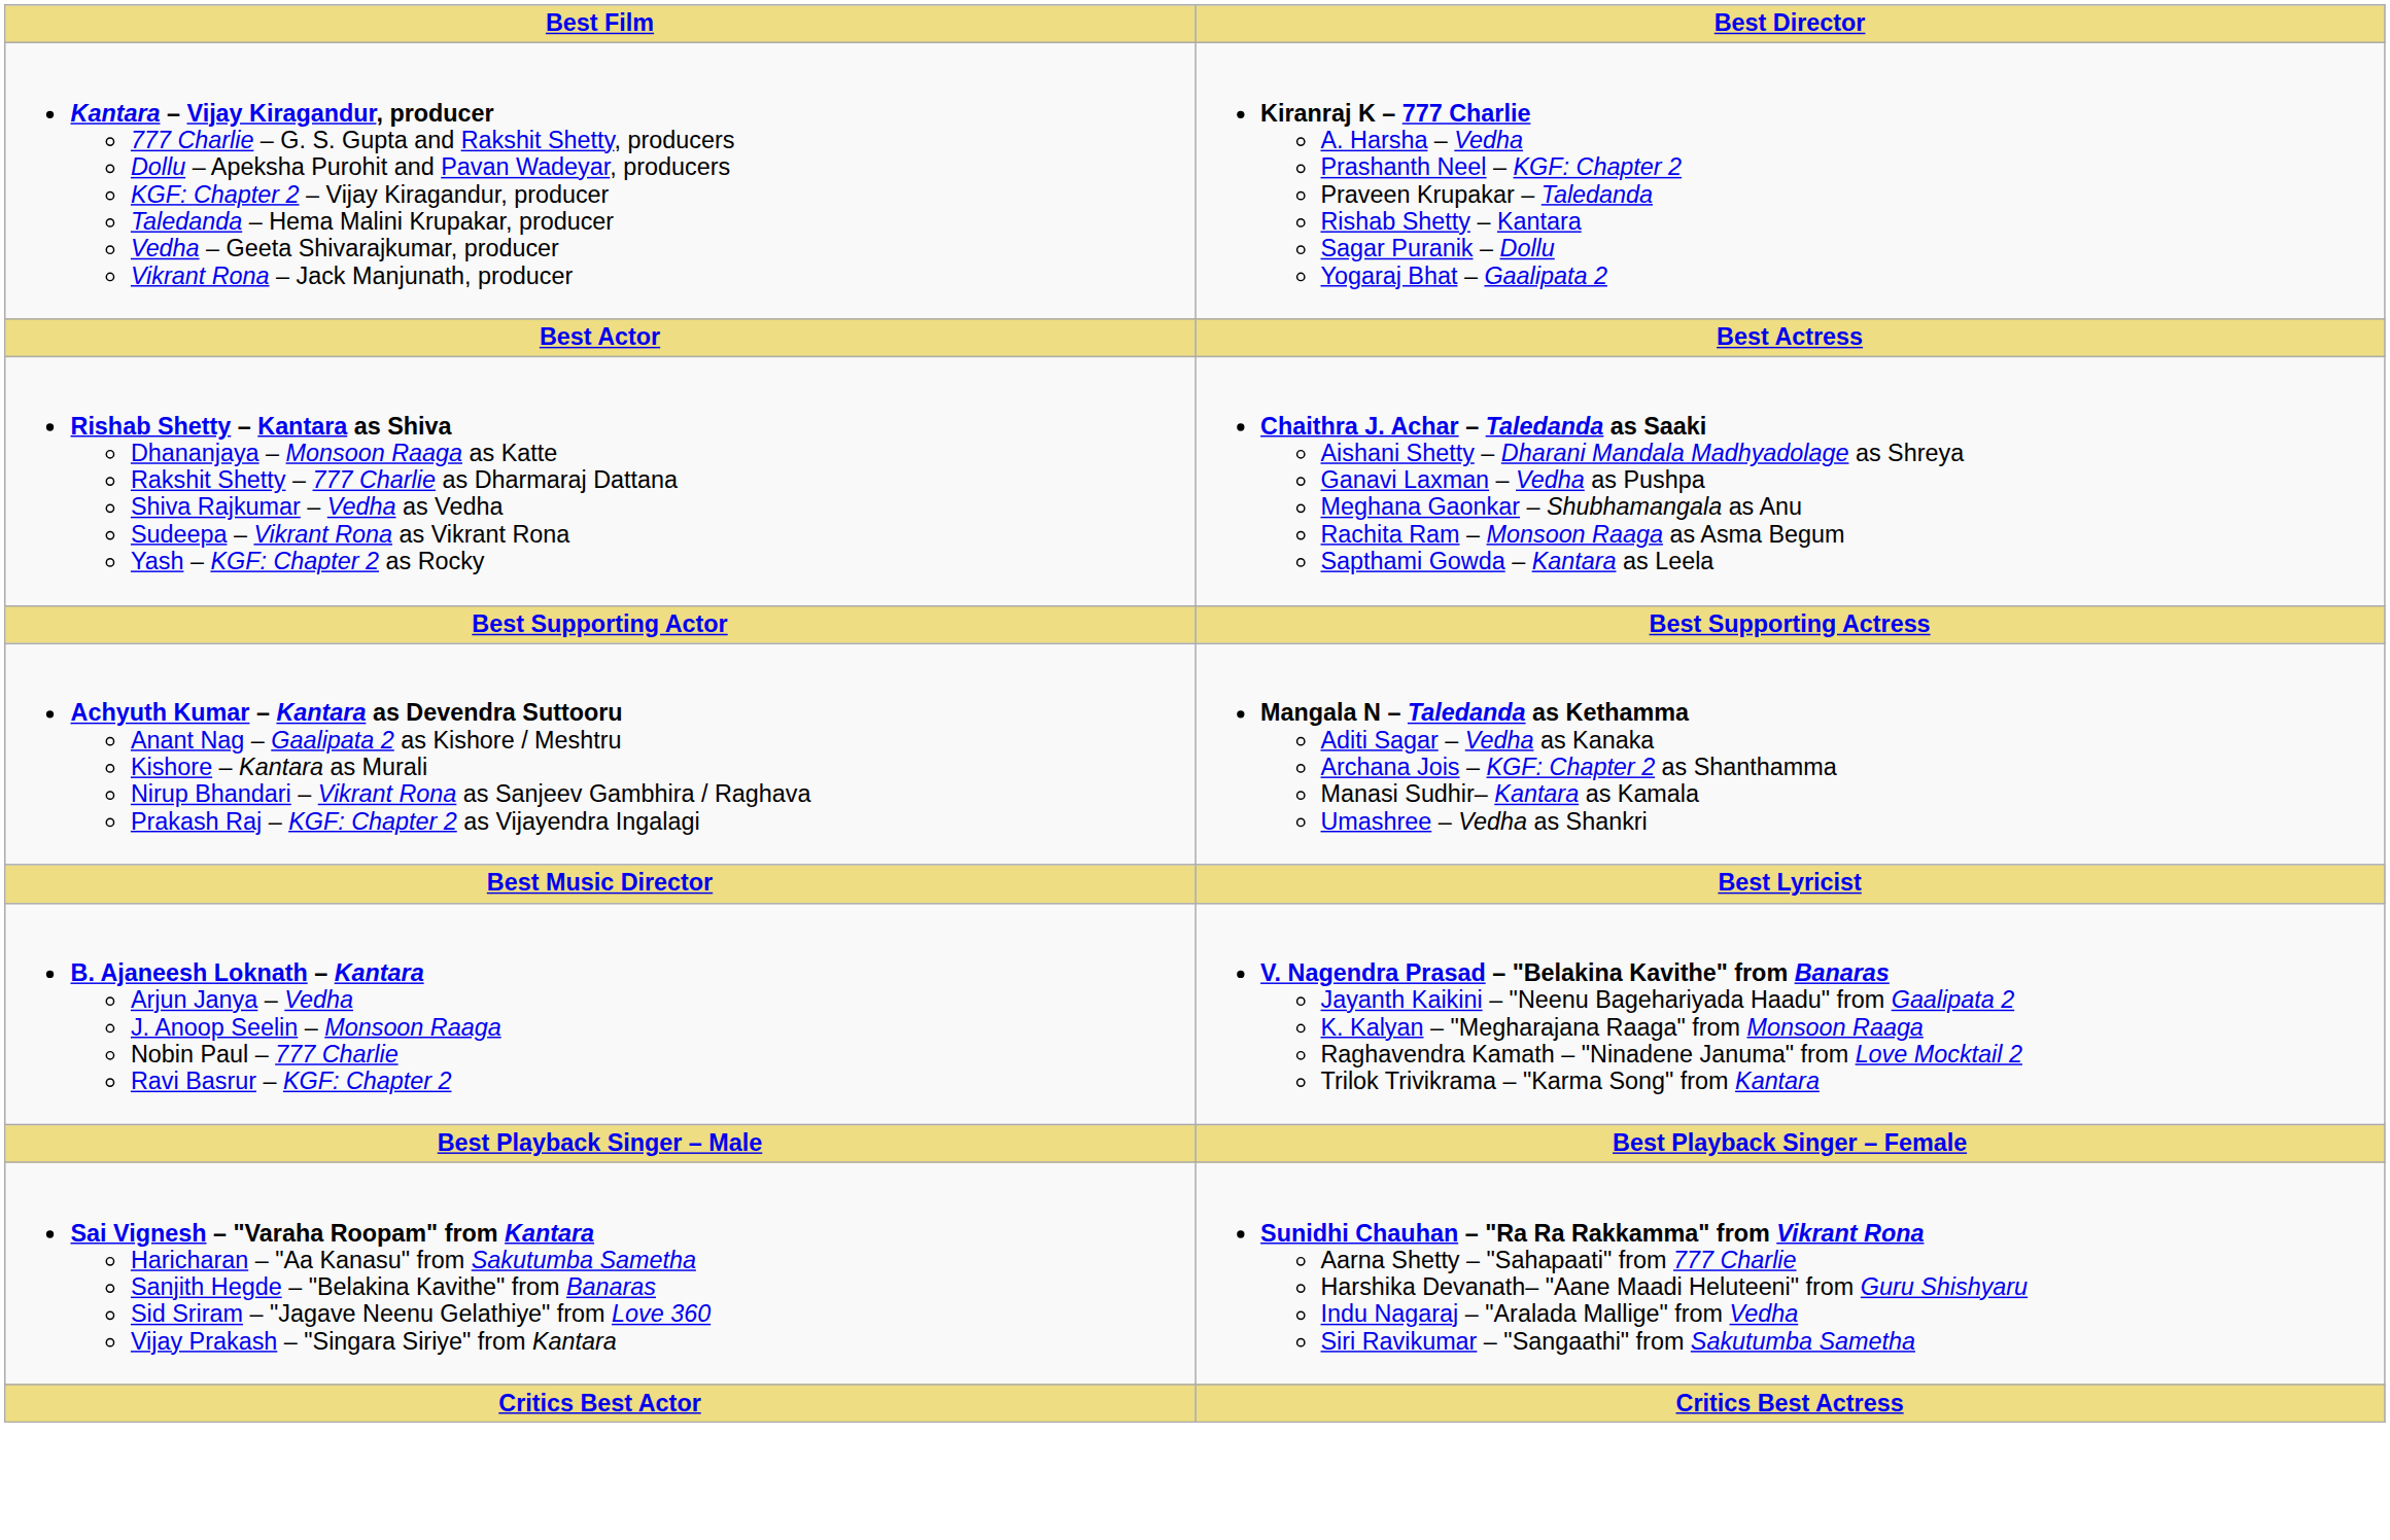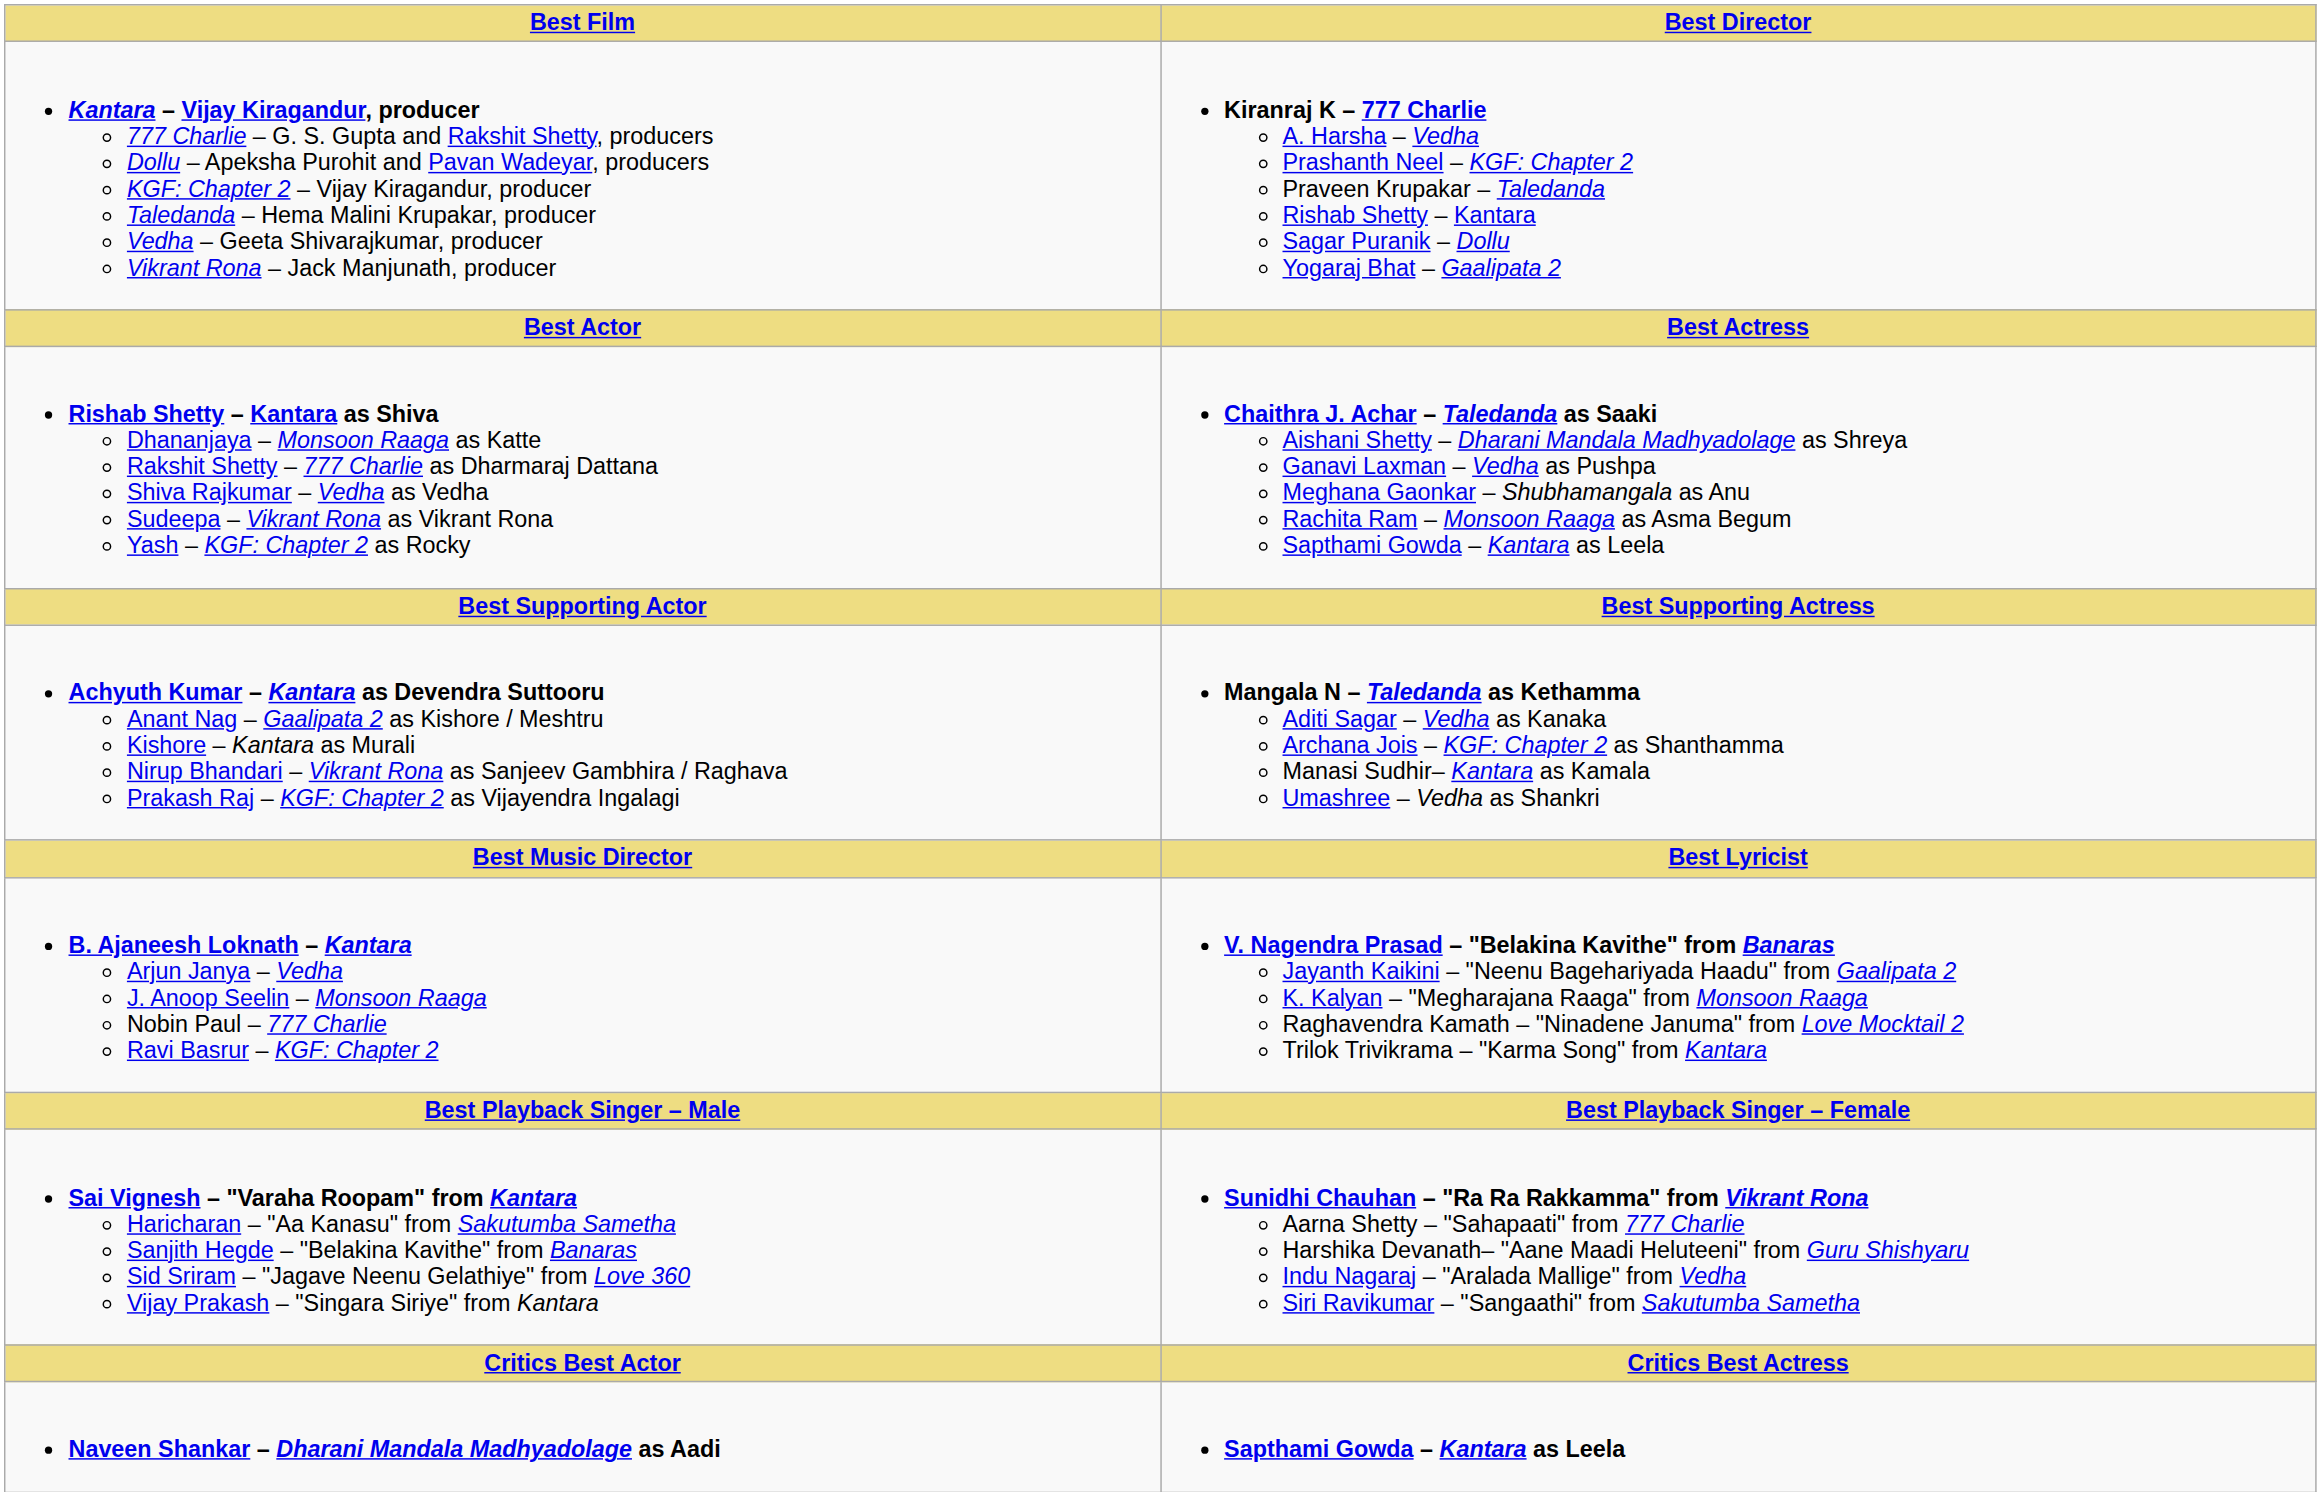+ row: Naveen Shankar – Dharani Mandala Madhyadolage as Aadi | Sapthami Gowda – Kantara as Leela
